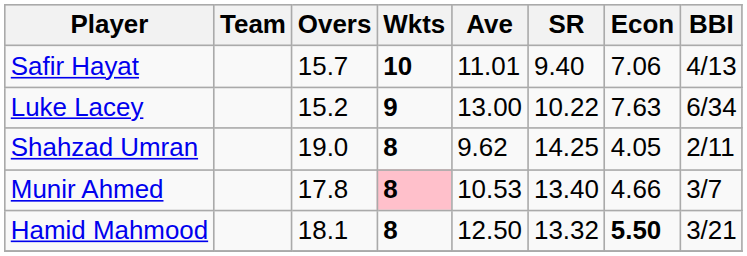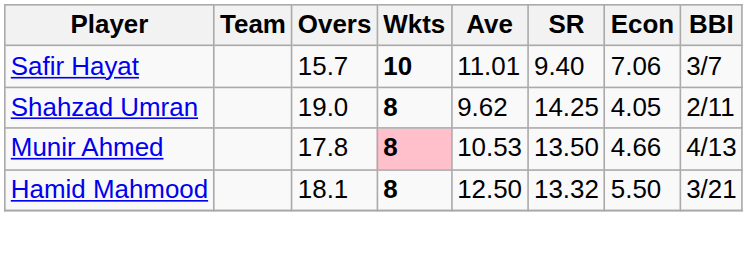Safir Hayat | BBI: 4/13 -> 3/7
- row: Luke Lacey | 15.2 | 9 | 13.00 | 10.22 | 7.63 | 6/34
Munir Ahmed | SR: 13.40 -> 13.50
Munir Ahmed | BBI: 3/7 -> 4/13
Hamid Mahmood | Econ: bold -> normal
